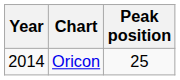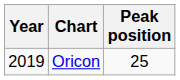Oricon | Year: 2014 -> 2019
